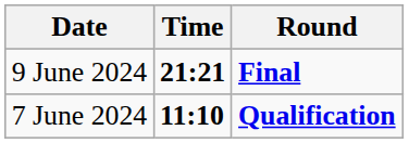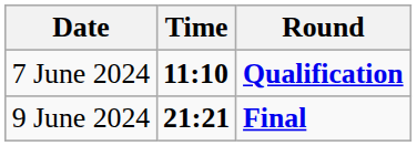rows swapped: 7 June 2024 <-> 9 June 2024
